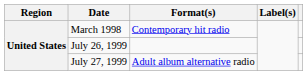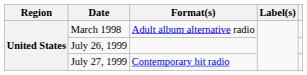March 1998 | Format(s): Contemporary hit radio -> Adult album alternative radio
July 27, 1999 | Format(s): Adult album alternative radio -> Contemporary hit radio
